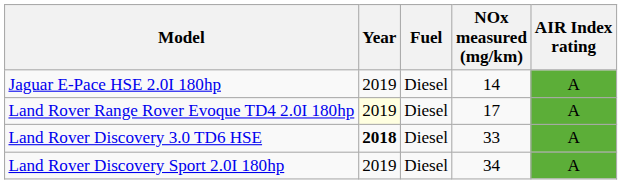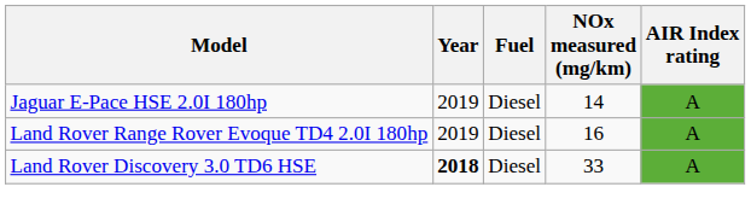Land Rover Range Rover Evoque TD4 2.0I 180hp | Year: lightyellow background -> no background
Land Rover Range Rover Evoque TD4 2.0I 180hp | NOx measured (mg/km): 17 -> 16
- row: Land Rover Discovery Sport 2.0I 180hp | 2019 | Diesel | 34 | A
